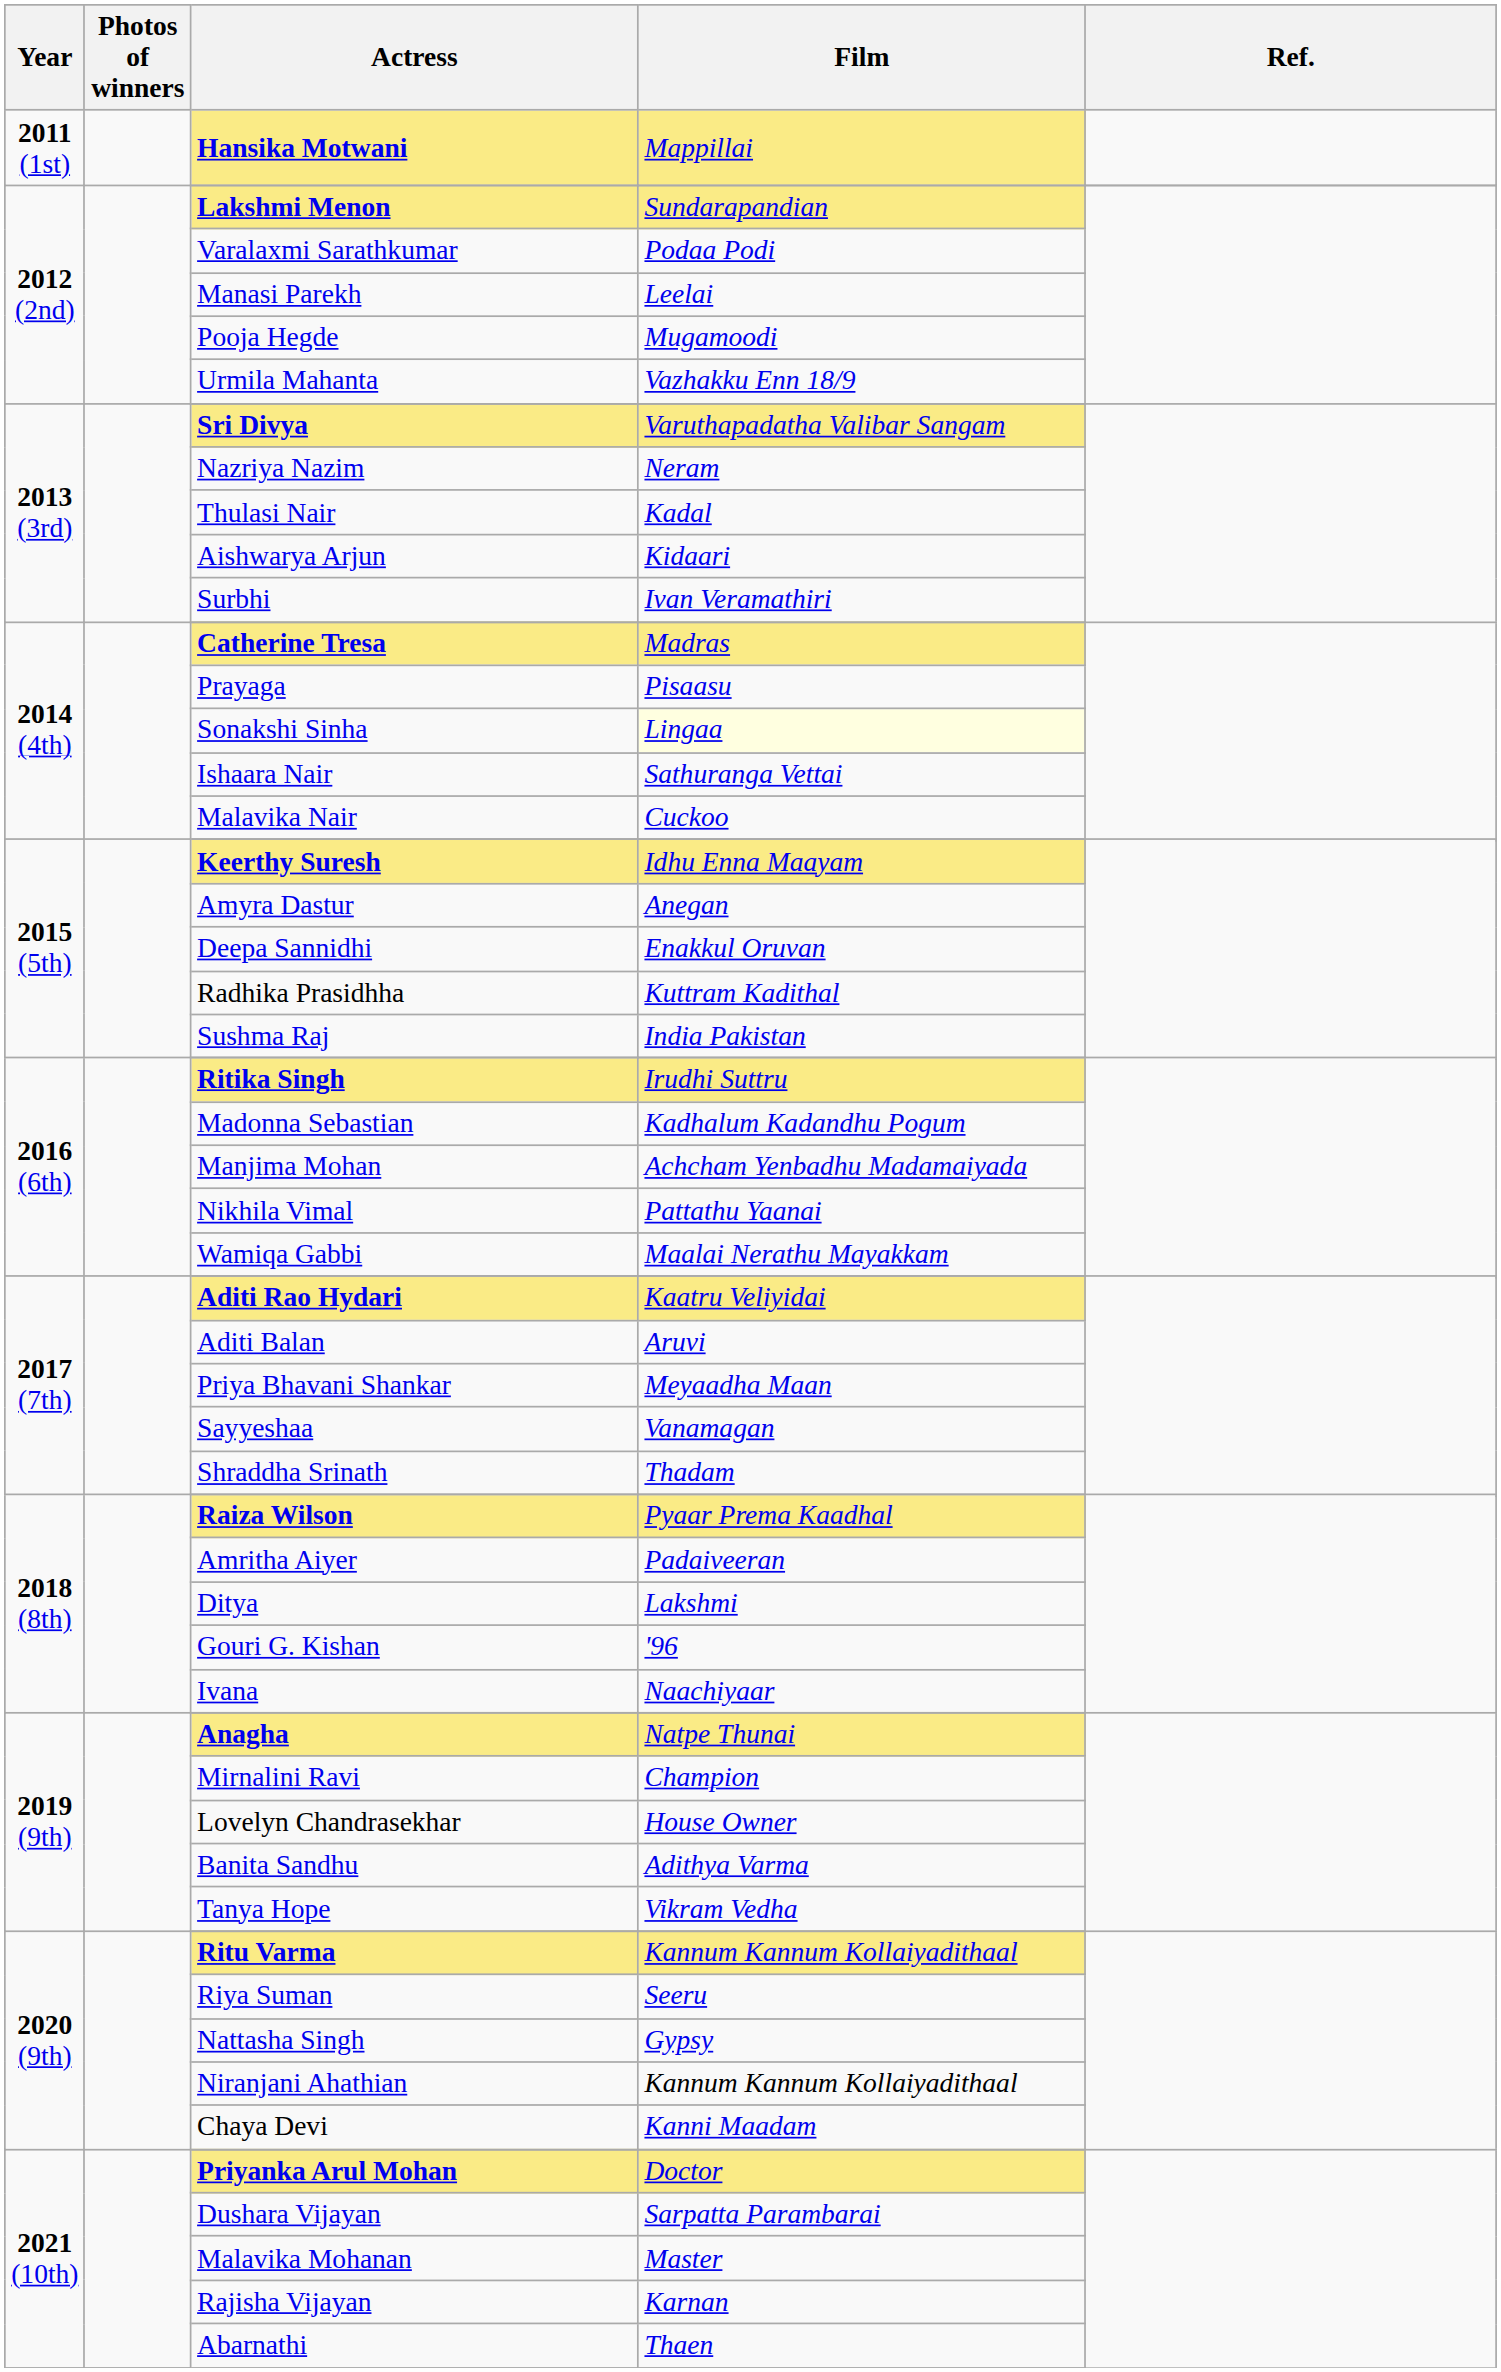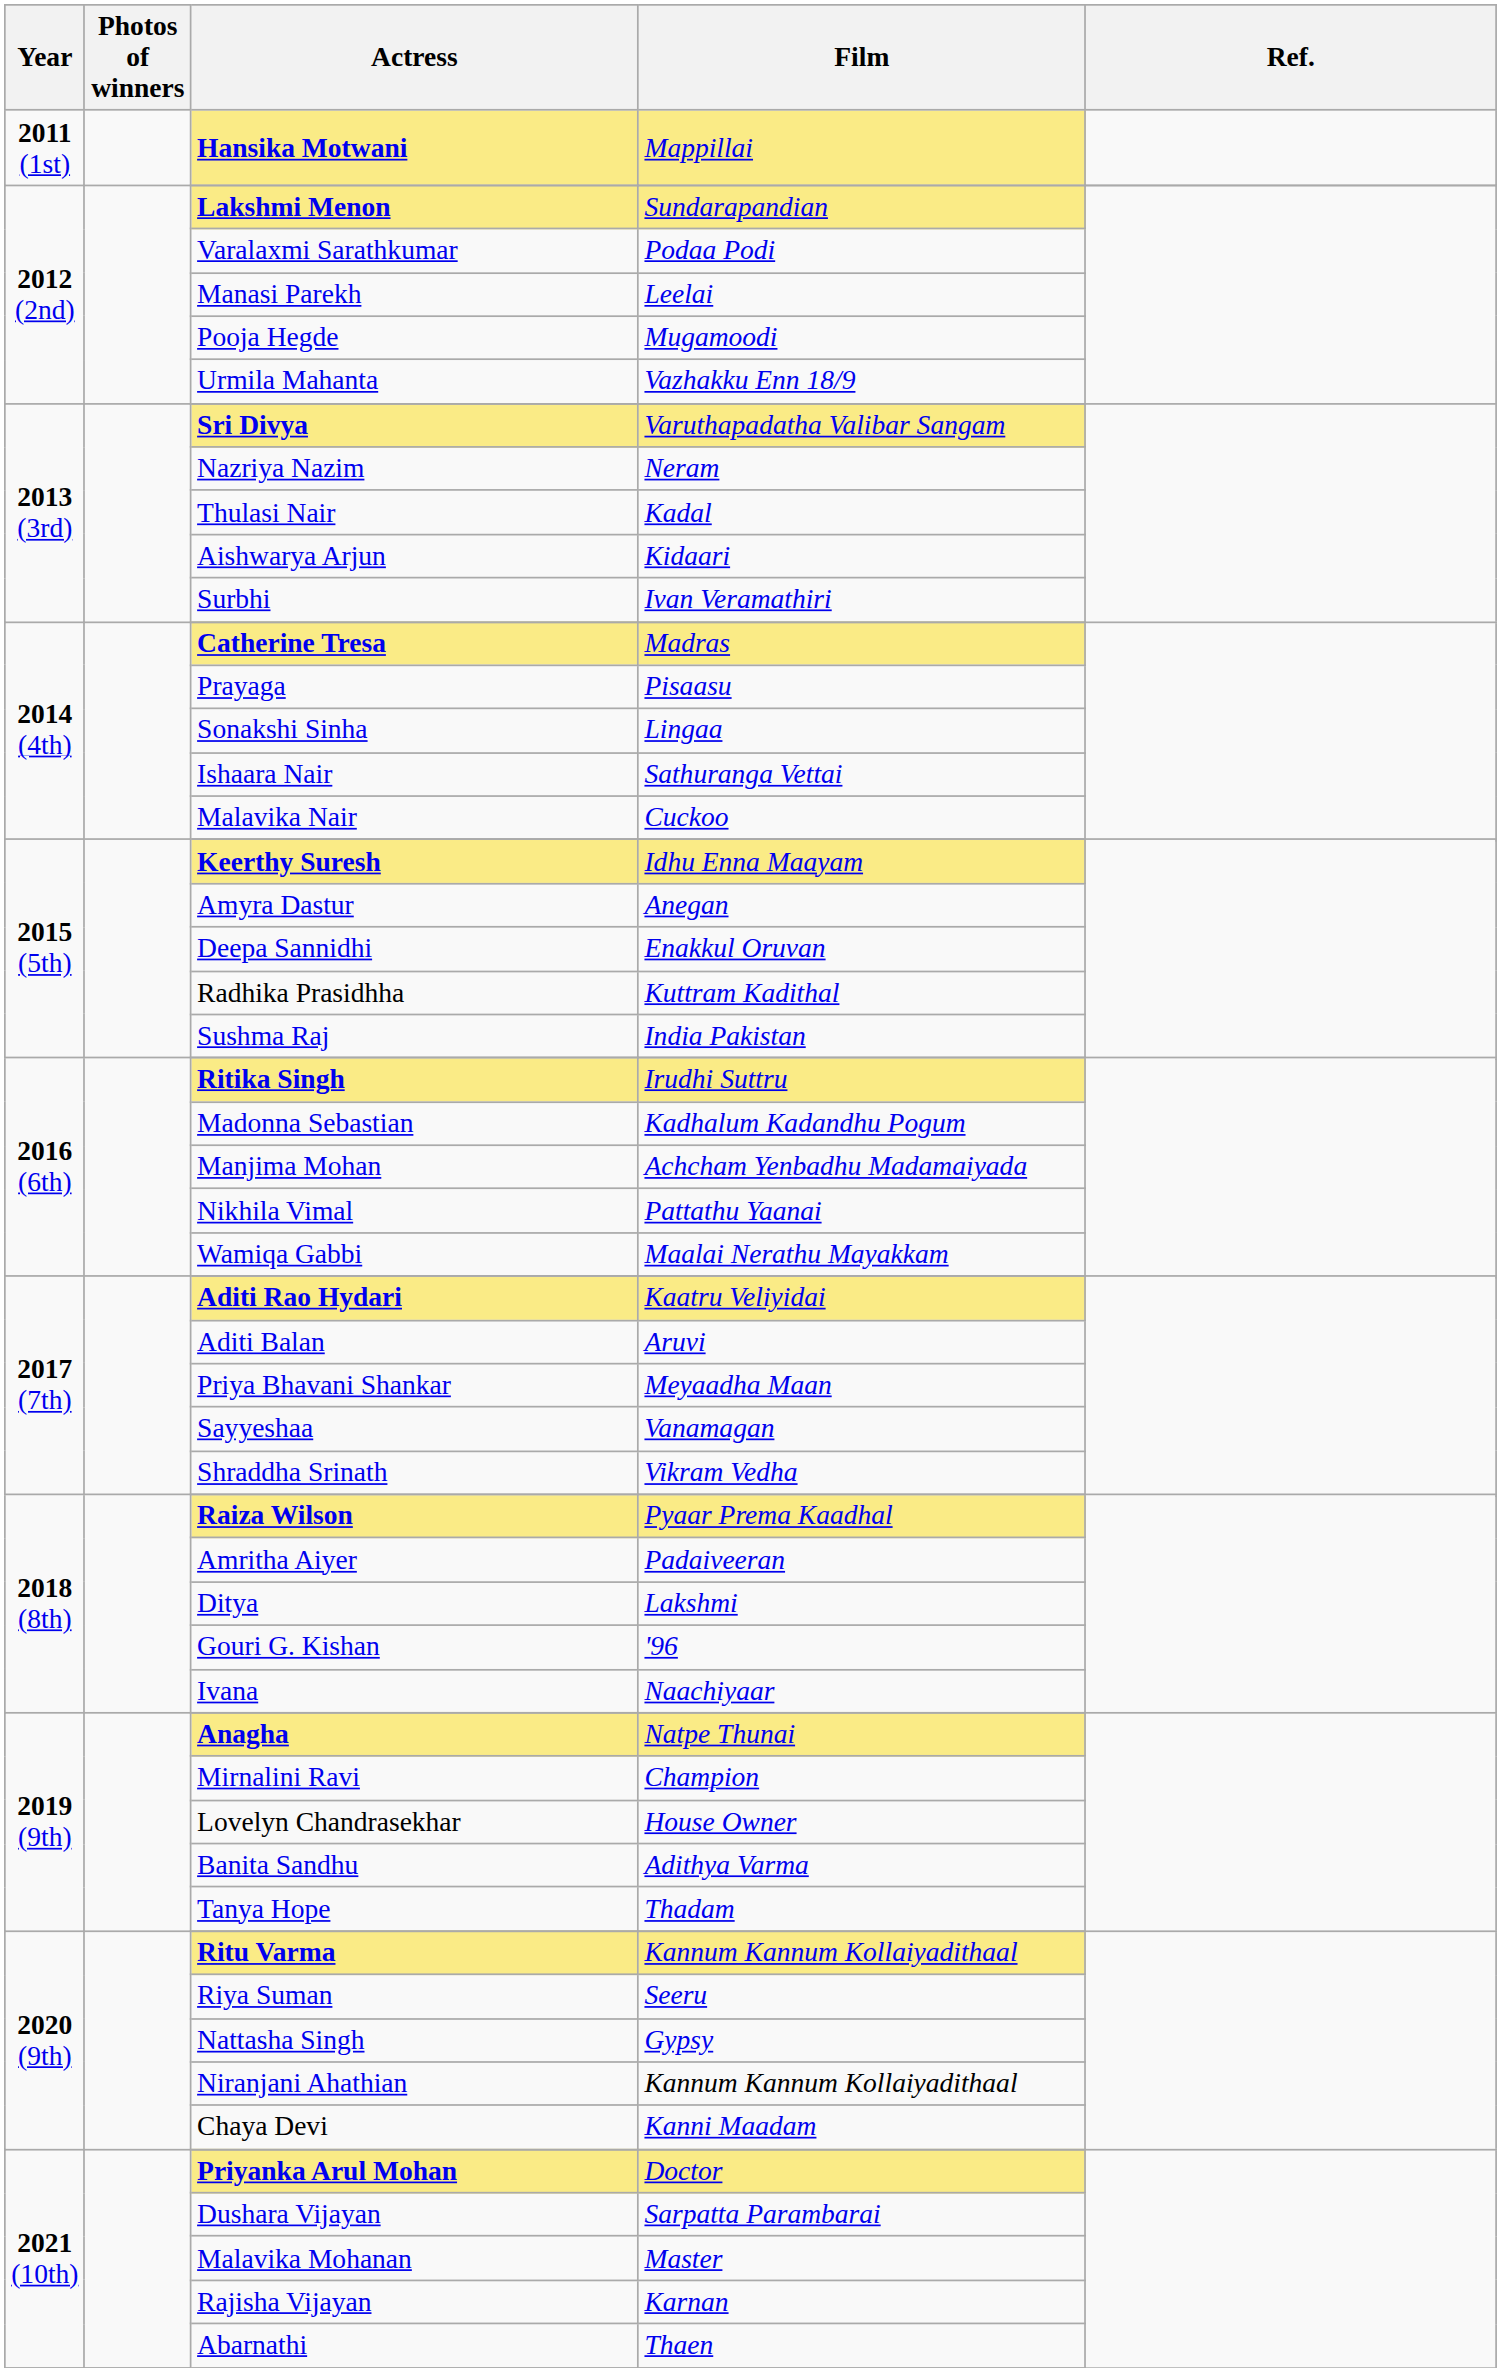Sonakshi Sinha | Film: lightyellow background -> no background
Shraddha Srinath | Film: Thadam -> Vikram Vedha
Tanya Hope | Film: Vikram Vedha -> Thadam
